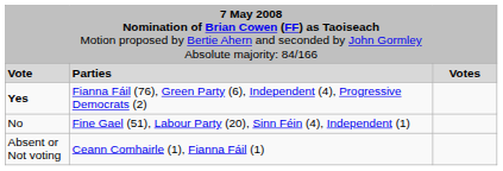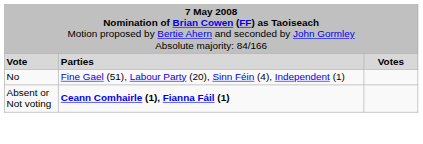- row: Yes | Fianna Fáil (76), Green Party (6), Independent (4), Progressive Democrats (2)
Absent or Not voting | column 2: normal -> bold
